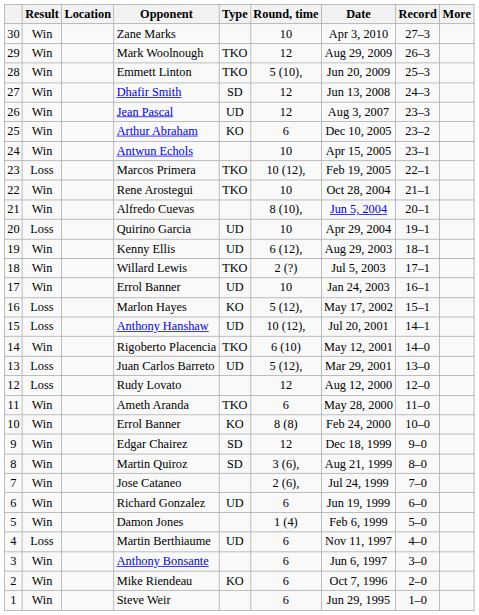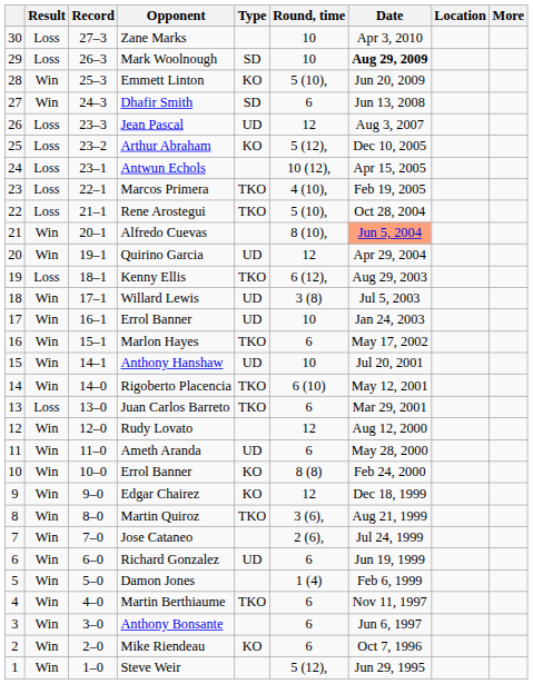columns swapped: Record <-> Location
Zane Marks | Result: Win -> Loss
Mark Woolnough | Result: Win -> Loss
Mark Woolnough | Type: TKO -> SD
Mark Woolnough | Round, time: 12 -> 10
Mark Woolnough | Date: normal -> bold
Emmett Linton | Type: TKO -> KO
Dhafir Smith | Round, time: 12 -> 6
Jean Pascal | Result: Win -> Loss
Arthur Abraham | Result: Win -> Loss
Arthur Abraham | Round, time: 6 -> 5 (12),
Antwun Echols | Result: Win -> Loss
Antwun Echols | Round, time: 10 -> 10 (12),
Marcos Primera | Round, time: 10 (12), -> 4 (10),
Rene Arostegui | Result: Win -> Loss
Rene Arostegui | Round, time: 10 -> 5 (10),
Alfredo Cuevas | Date: no background -> lightsalmon background
Quirino Garcia | Result: Loss -> Win
Quirino Garcia | Round, time: 10 -> 12
Kenny Ellis | Result: Win -> Loss
Kenny Ellis | Type: UD -> TKO
Willard Lewis | Type: TKO -> UD
Willard Lewis | Round, time: 2 (?) -> 3 (8)
Marlon Hayes | Result: Loss -> Win
Marlon Hayes | Type: KO -> TKO
Marlon Hayes | Round, time: 5 (12), -> 6
Anthony Hanshaw | Result: Loss -> Win
Anthony Hanshaw | Round, time: 10 (12), -> 10
Juan Carlos Barreto | Type: UD -> TKO
Juan Carlos Barreto | Round, time: 5 (12), -> 6
Rudy Lovato | Result: Loss -> Win
Ameth Aranda | Type: TKO -> UD
Edgar Chairez | Type: SD -> KO
Martin Quiroz | Type: SD -> TKO
Martin Berthiaume | Result: Loss -> Win
Martin Berthiaume | Type: UD -> TKO
Steve Weir | Round, time: 6 -> 5 (12),
